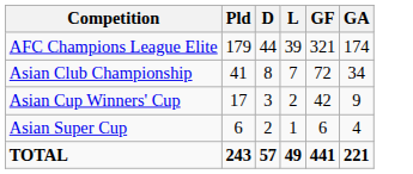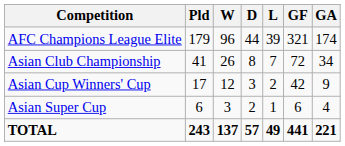+ column: W | 96 | 26 | 12 | 3 | 137
